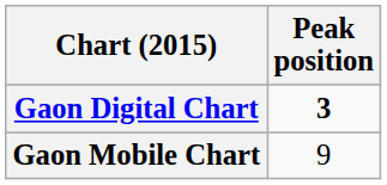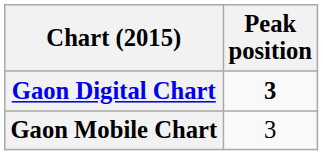Gaon Mobile Chart | Peak position: 9 -> 3
